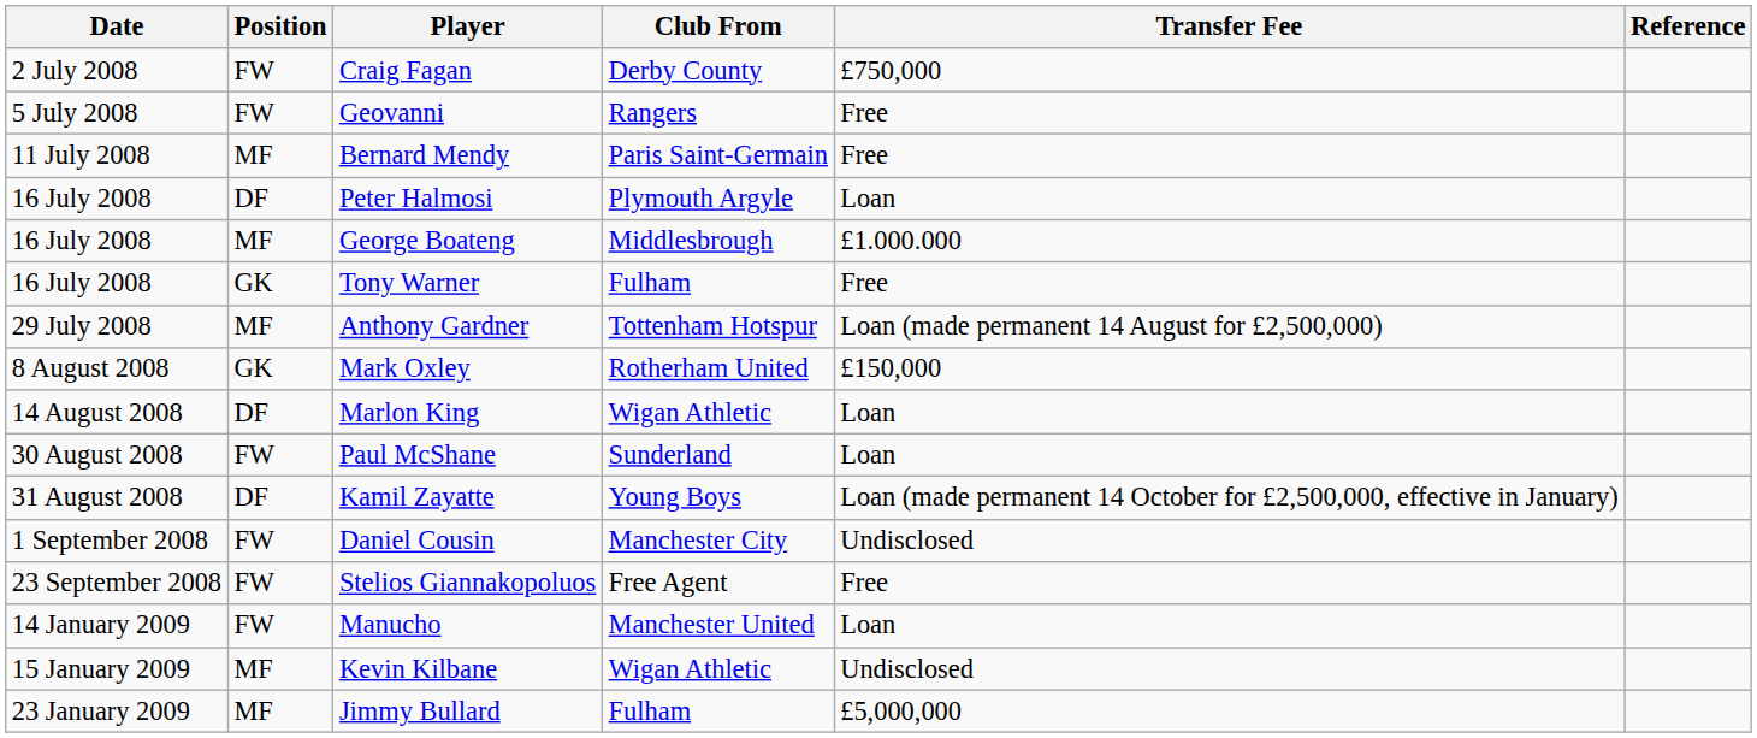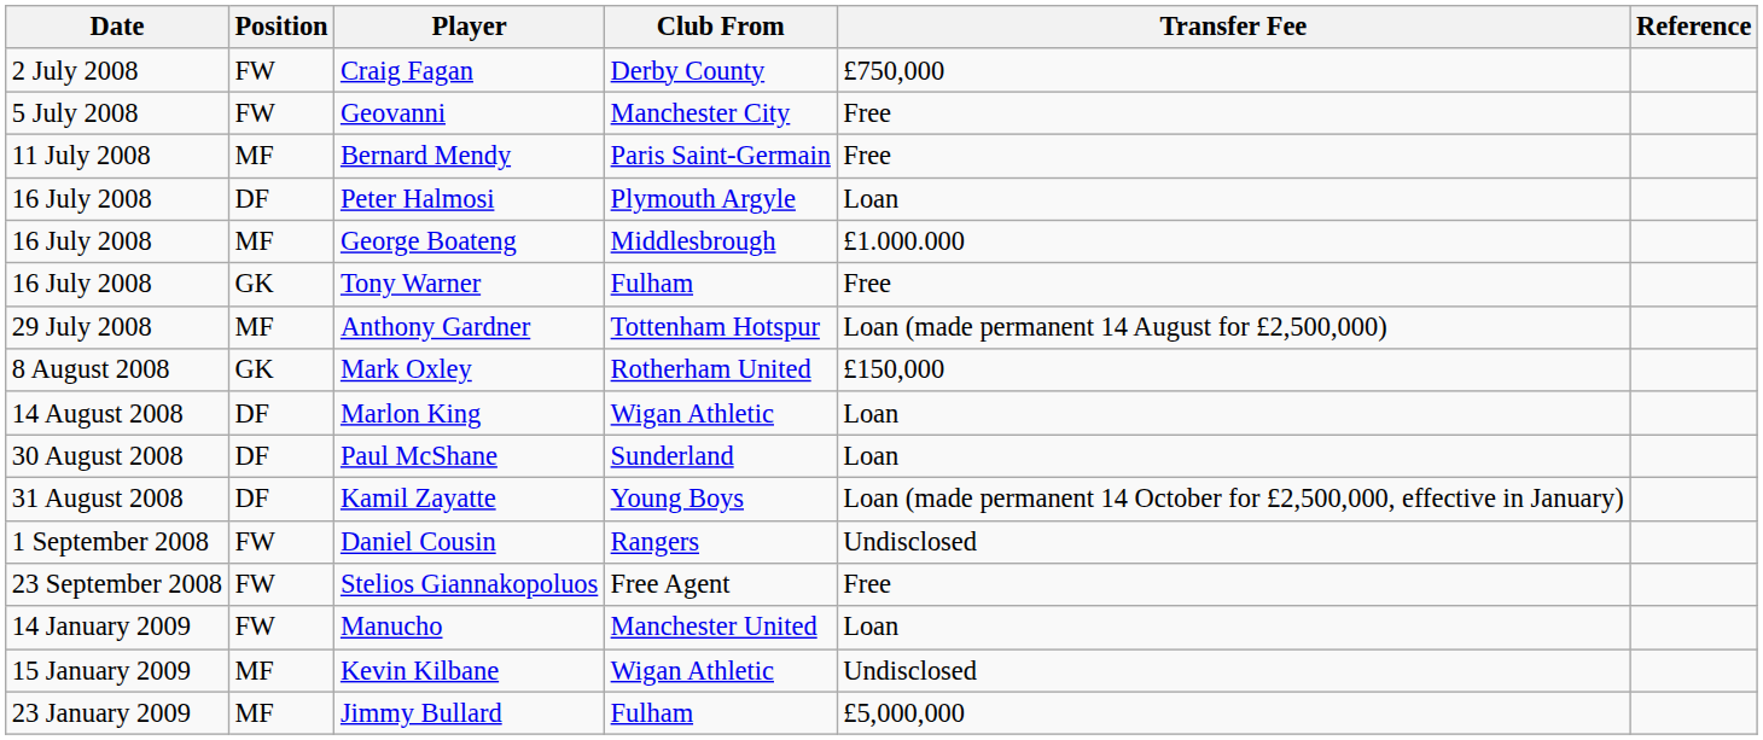Geovanni | Club From: Rangers -> Manchester City
Paul McShane | Position: FW -> DF
Daniel Cousin | Club From: Manchester City -> Rangers
